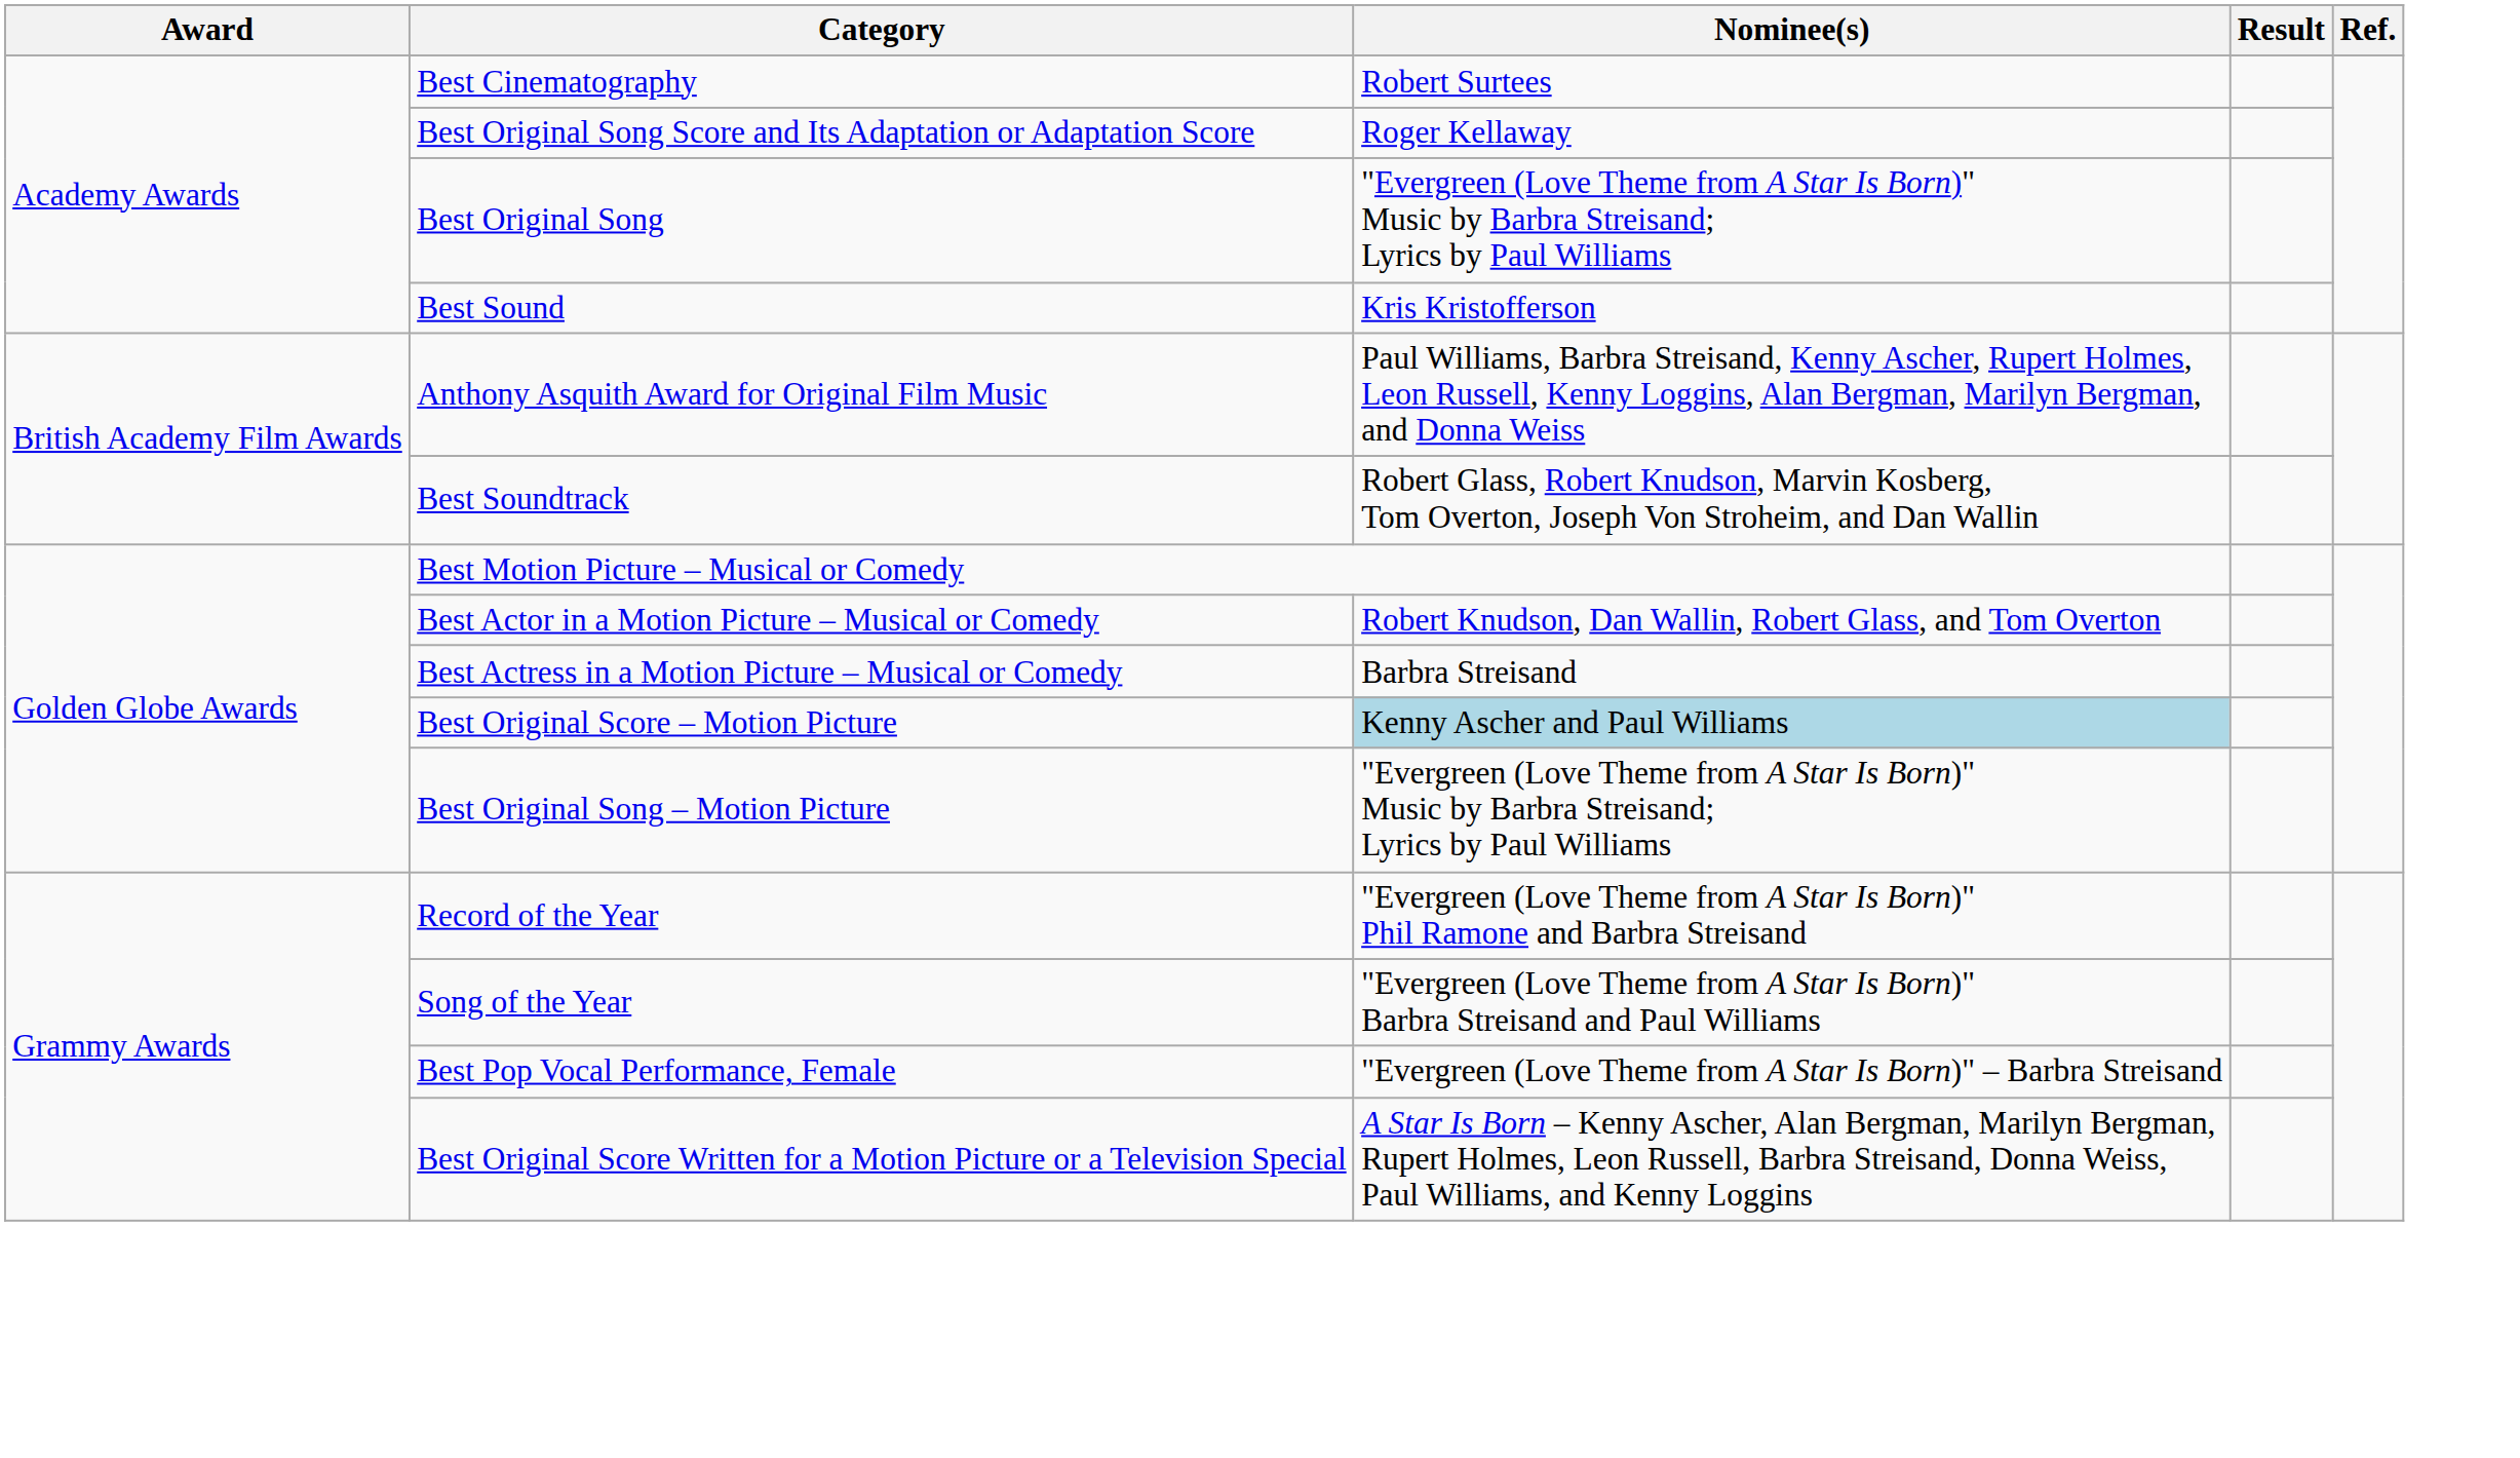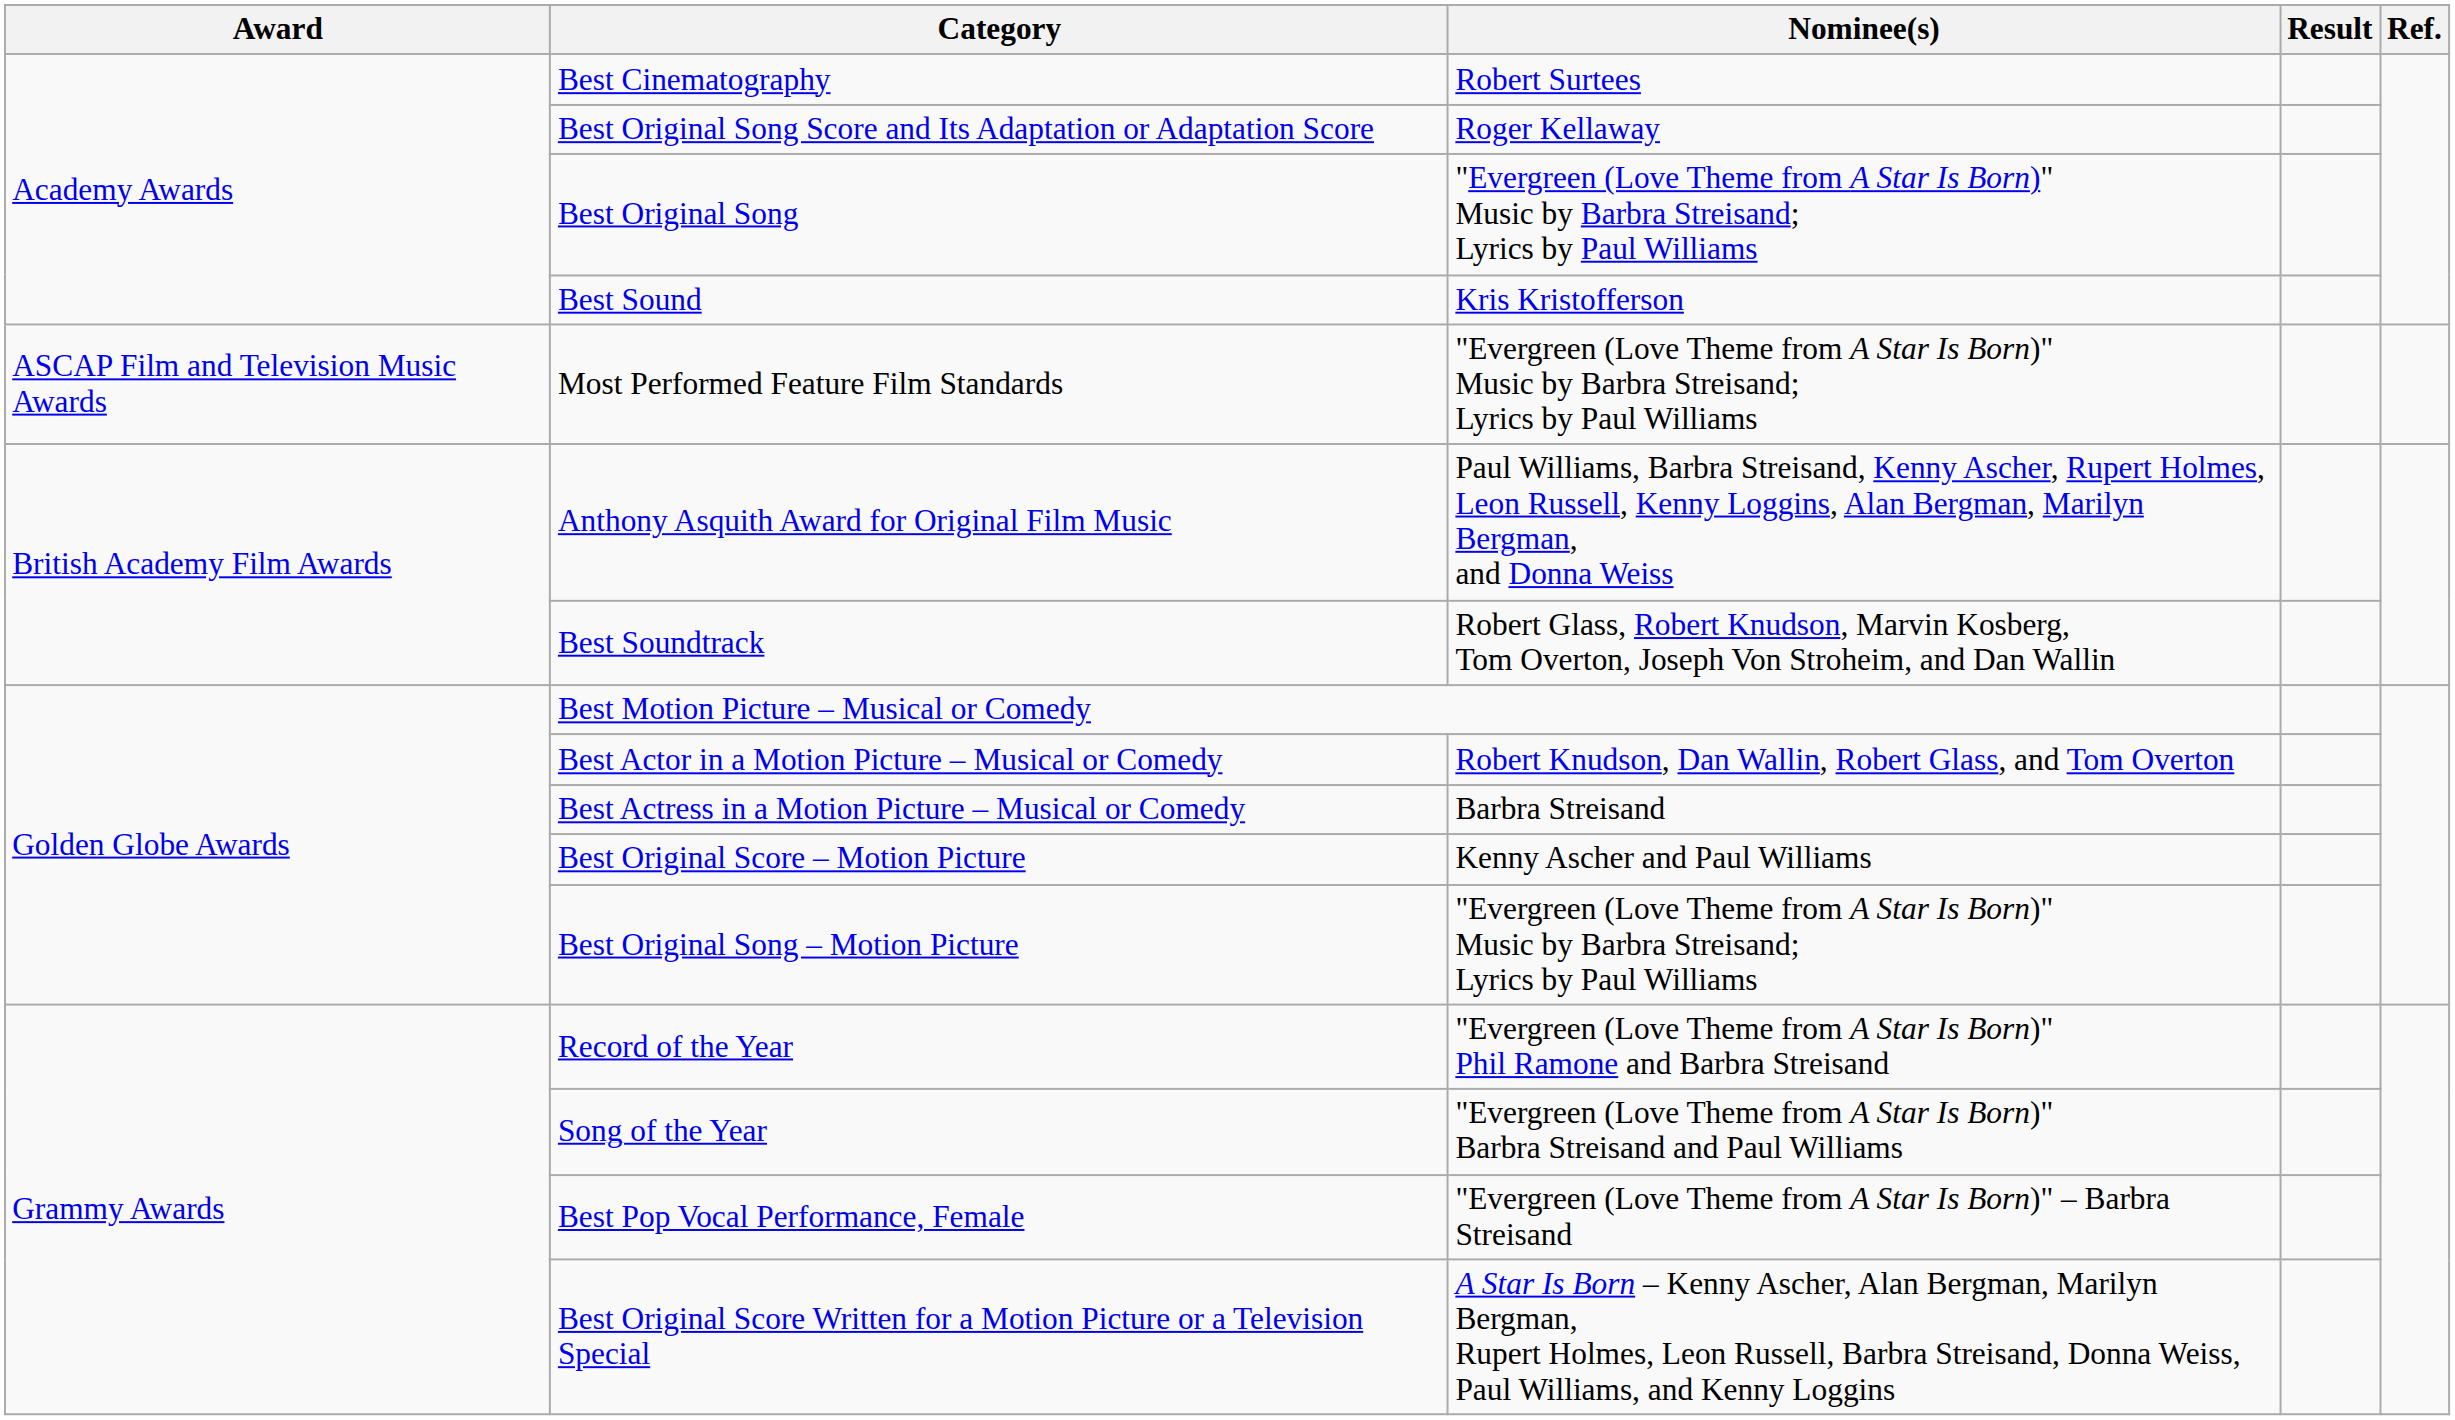+ row: ASCAP Film and Television Music Awards | Most Performed Feature Film Standards | "Evergreen (Love Theme from A Star Is Born)" Music by Barbra Streisand; Lyrics by Paul Williams
Best Original Score – Motion Picture | Nominee(s): lightblue background -> no background
